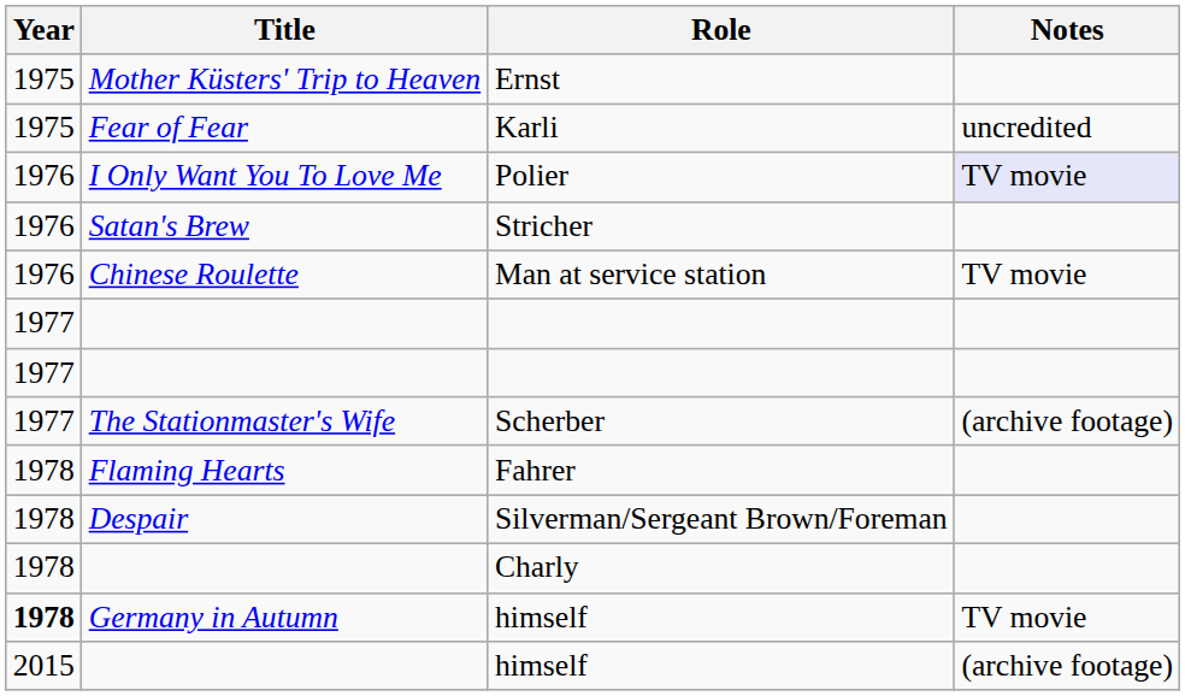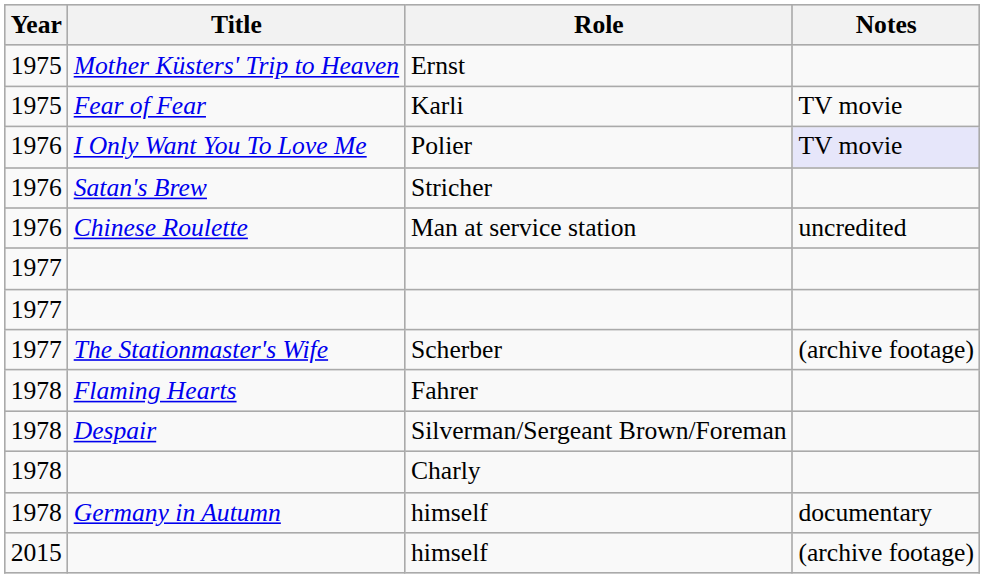Karli | Notes: uncredited -> TV movie
Man at service station | Notes: TV movie -> uncredited
Germany in Autumn / himself | Year: bold -> normal
Germany in Autumn / himself | Notes: TV movie -> documentary
